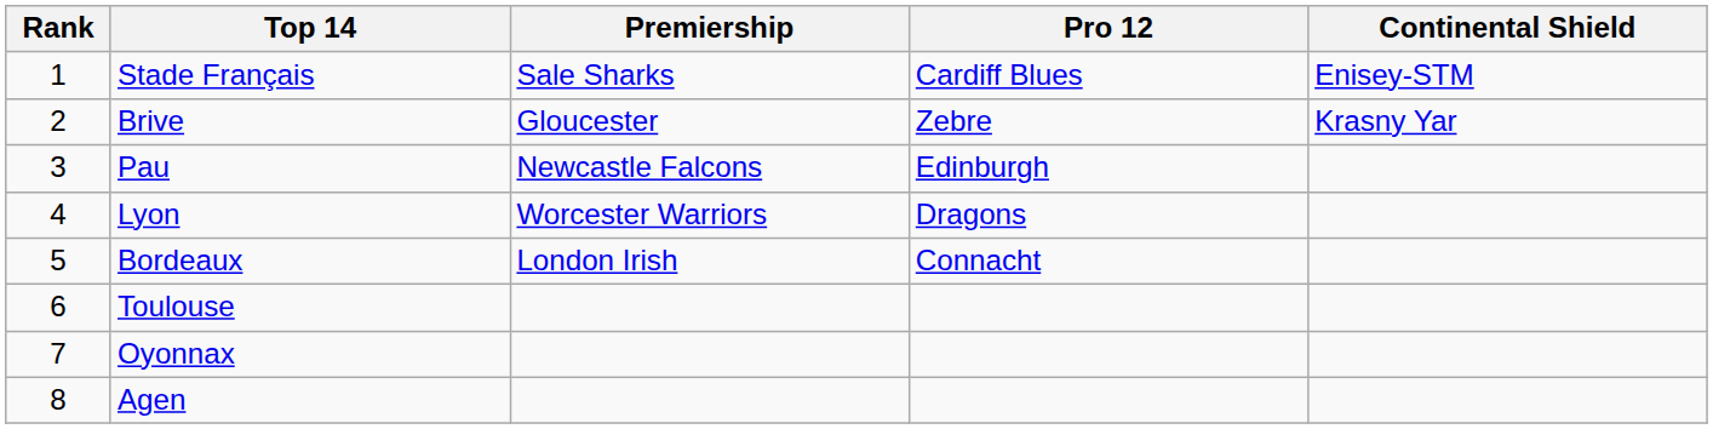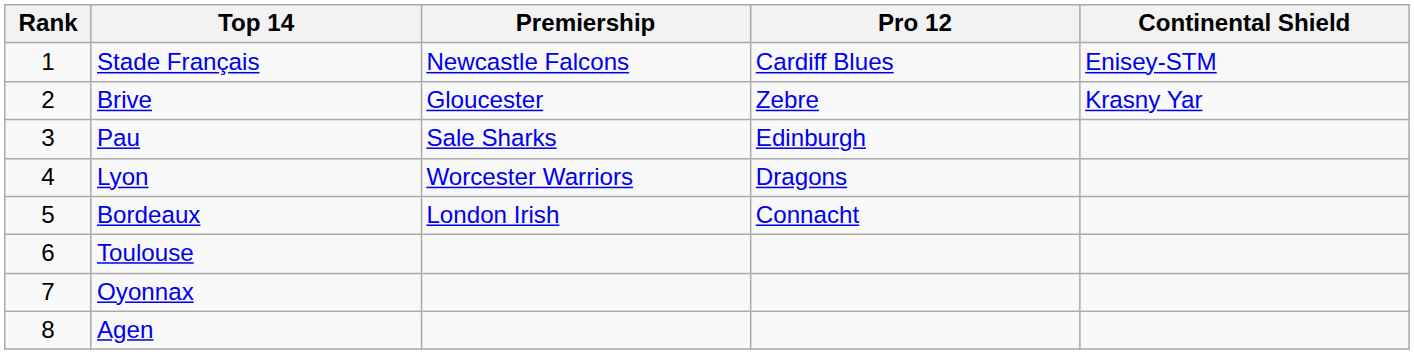Stade Français | Premiership: Sale Sharks -> Newcastle Falcons
Pau | Premiership: Newcastle Falcons -> Sale Sharks
